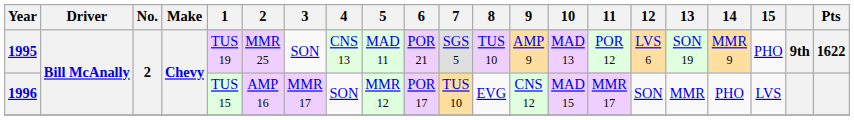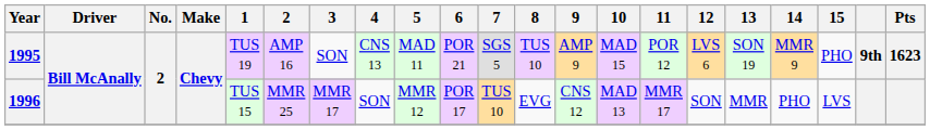1995 | 2: MMR 25 -> AMP 16
1995 | 10: MAD 13 -> MAD 15
1995 | Pts: 1622 -> 1623
1996 | 2: AMP 16 -> MMR 25
1996 | 10: MAD 15 -> MAD 13
